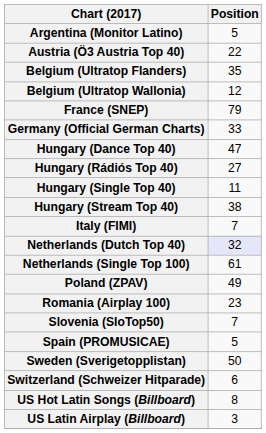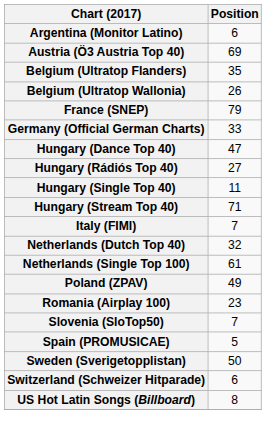Argentina (Monitor Latino) | Position: 5 -> 6
Austria (Ö3 Austria Top 40) | Position: 22 -> 69
Belgium (Ultratop Wallonia) | Position: 12 -> 26
Hungary (Stream Top 40) | Position: 38 -> 71
Netherlands (Dutch Top 40) | Position: lavender background -> no background
- row: US Latin Airplay (Billboard) | 3
